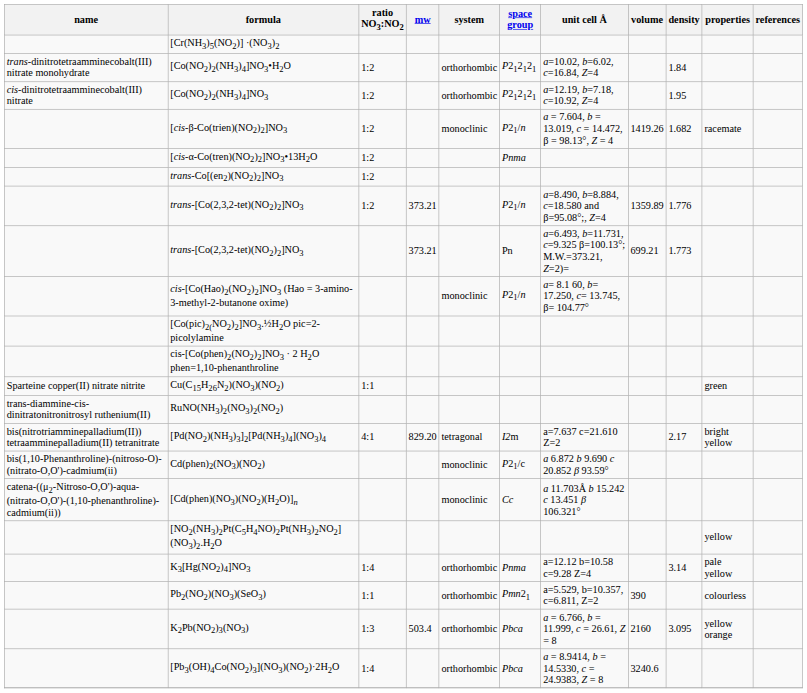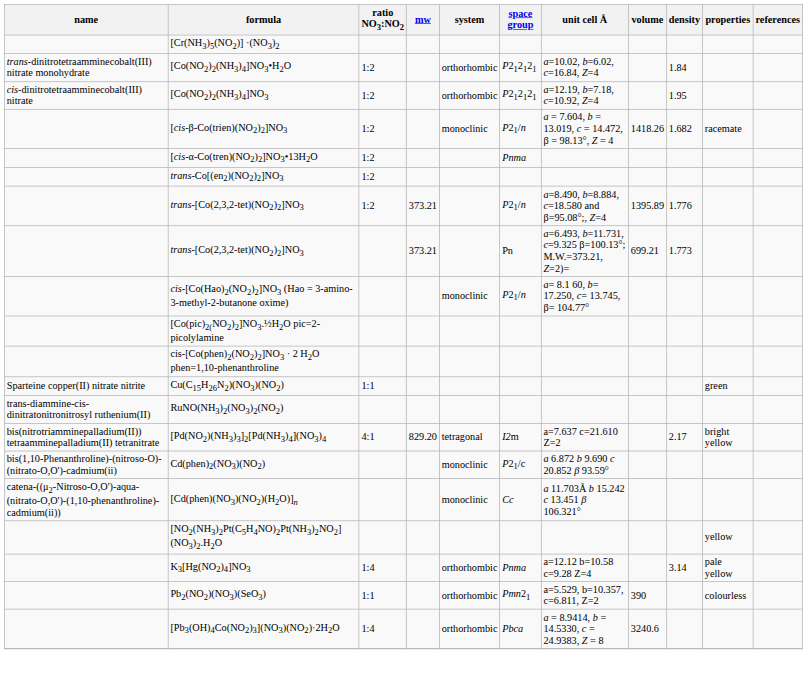[cis-β-Co(trien)(NO2)2]NO3 | volume: 1419.26 -> 1418.26
trans-[Co(2,3,2-tet)(NO2)2]NO3 / 1:2 | volume: 1359.89 -> 1395.89
- row: K2Pb(NO2)3(NO3) | 1:3 | 503.4 | orthorhombic | Pbca | a = 6.766, b = 11.999, c = 26.61, Z = 8 | 2160 | 3.095 | yellow orange
